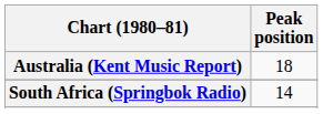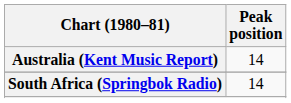Australia (Kent Music Report) | Peak position: 18 -> 14
